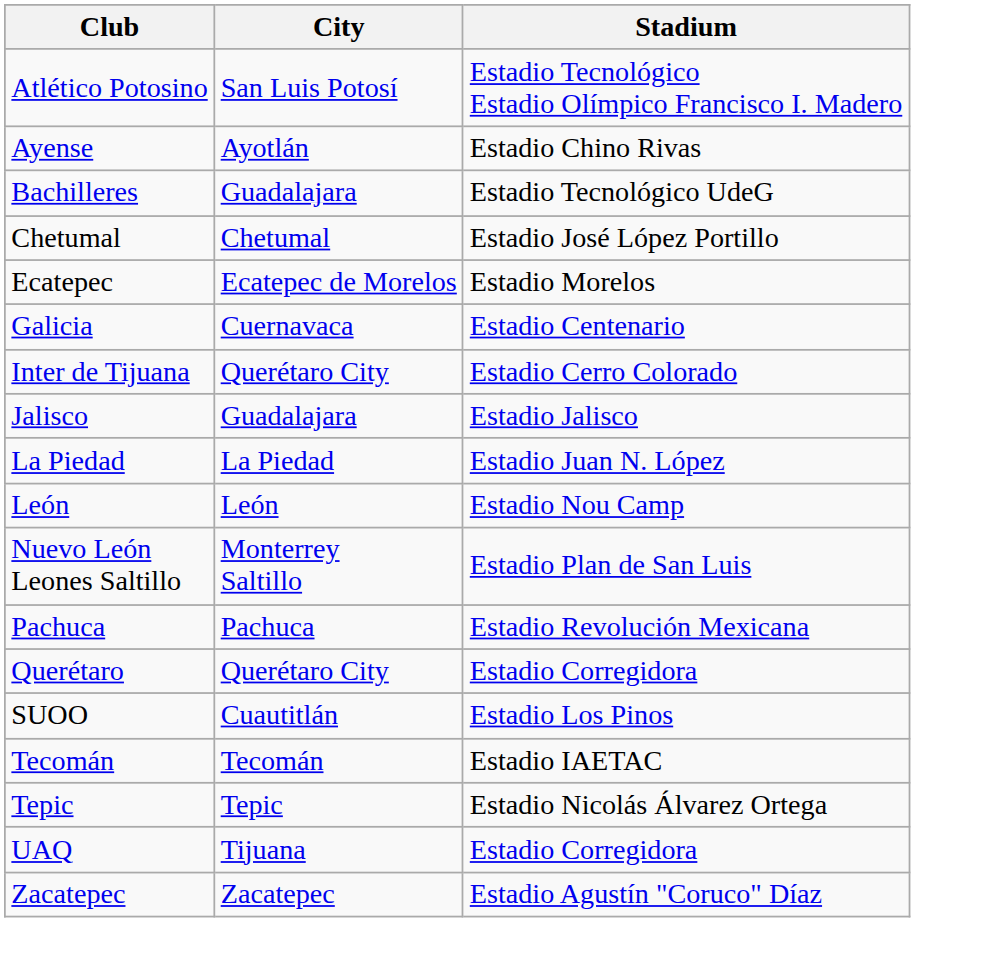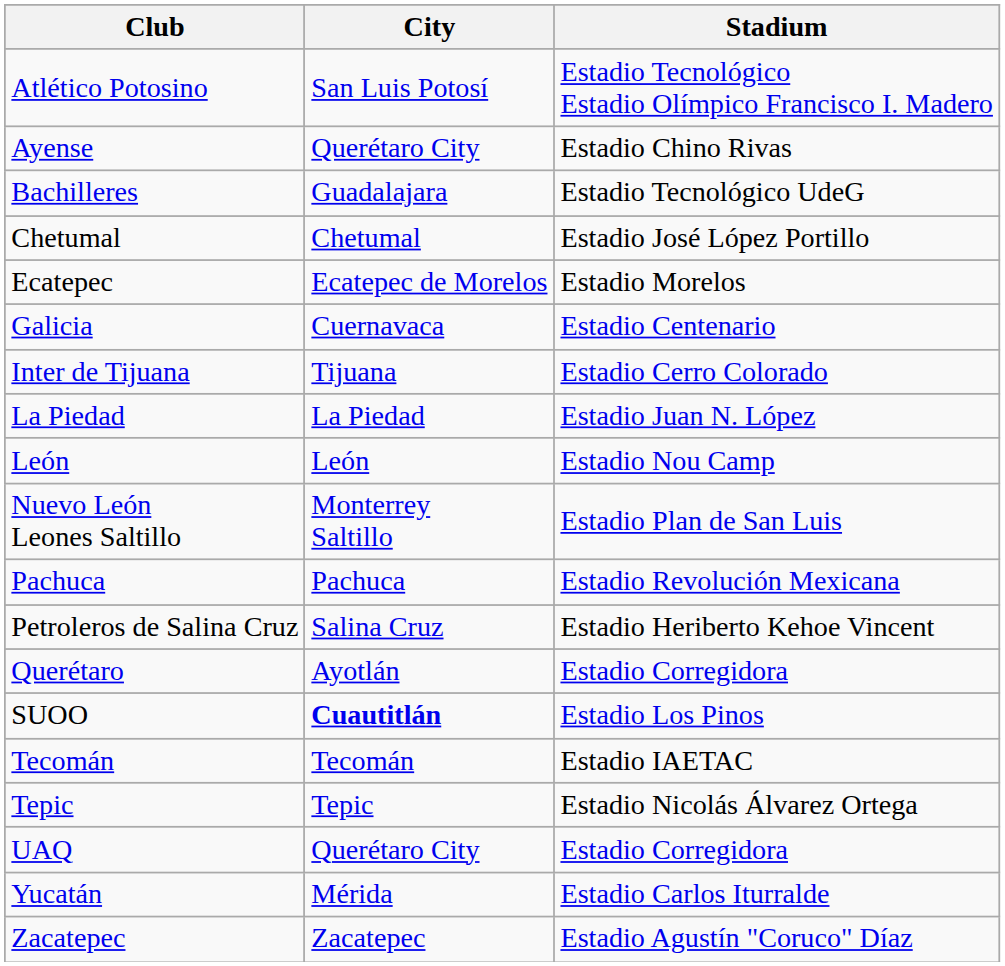Ayense | City: Ayotlán -> Querétaro City
Inter de Tijuana | City: Querétaro City -> Tijuana
- row: Jalisco | Guadalajara | Estadio Jalisco
+ row: Petroleros de Salina Cruz | Salina Cruz | Estadio Heriberto Kehoe Vincent
Querétaro | City: Querétaro City -> Ayotlán
SUOO | City: normal -> bold
UAQ | City: Tijuana -> Querétaro City
+ row: Yucatán | Mérida | Estadio Carlos Iturralde
